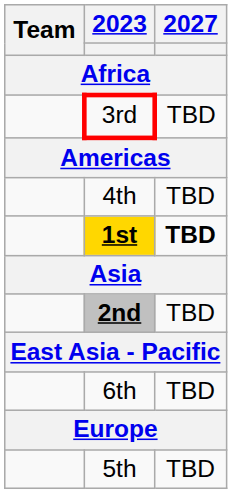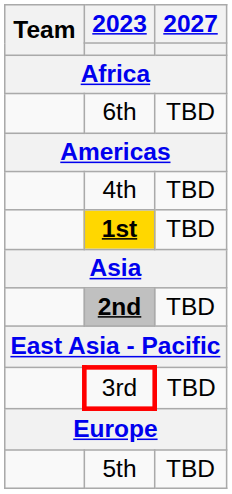rows swapped: 3rd <-> 6th
1st | 2027: bold -> normal
